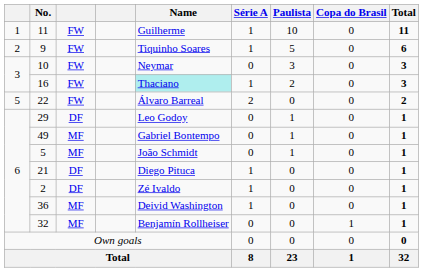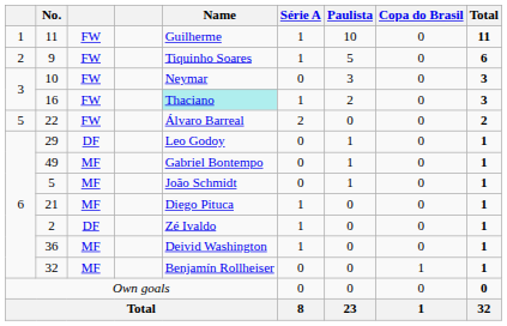21 | column 3: DF -> MF
